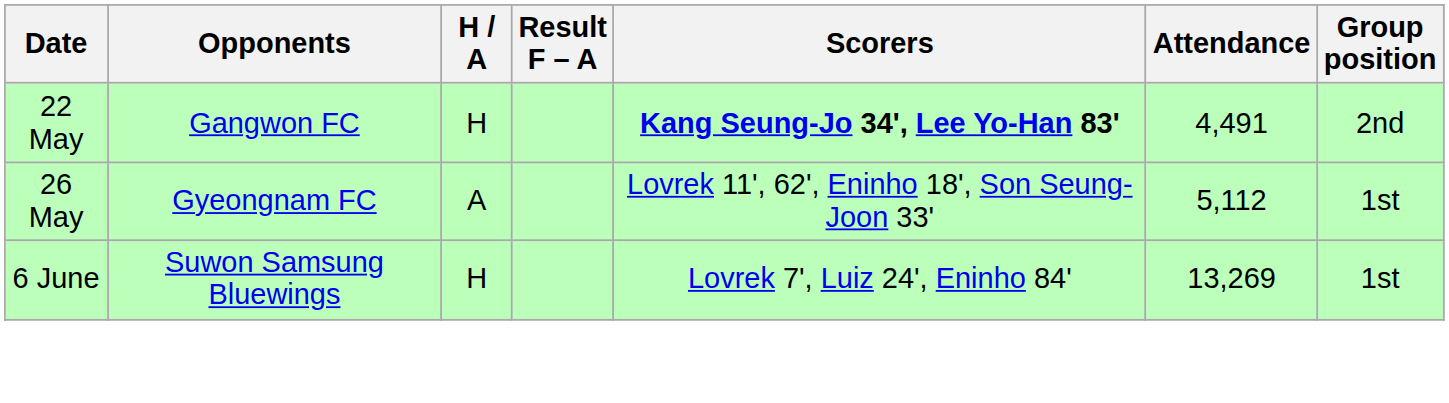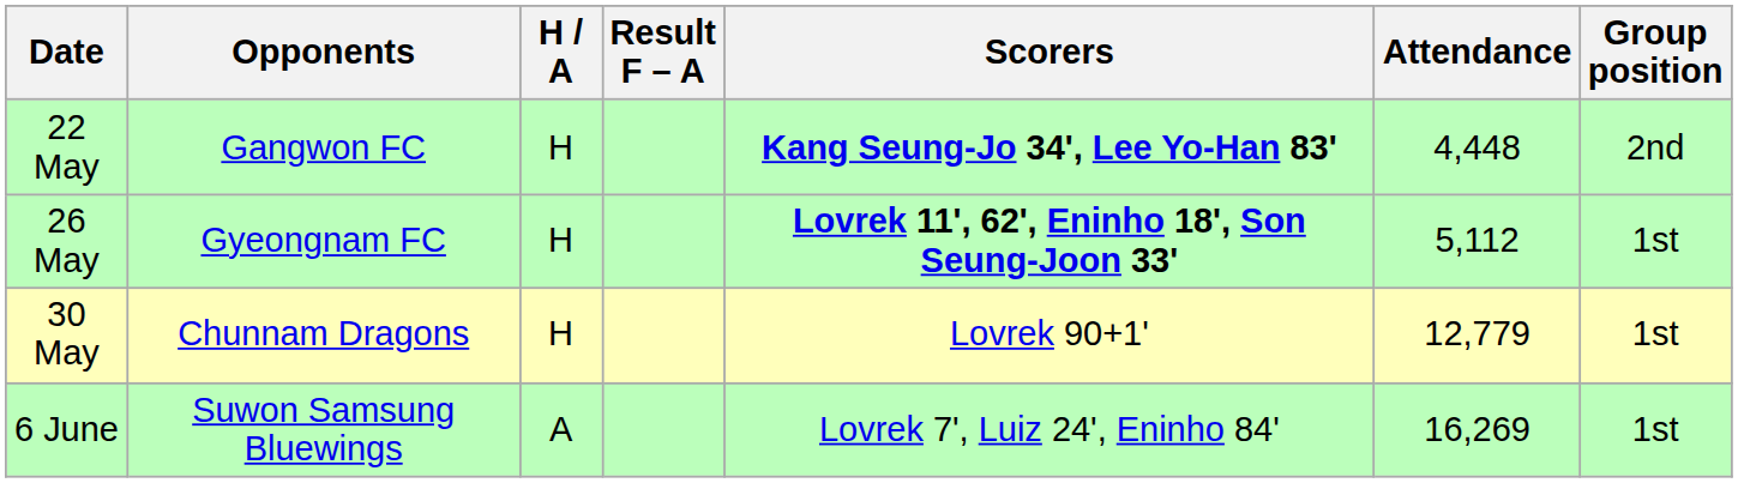22 May | Attendance: 4,491 -> 4,448
26 May | H / A: A -> H
26 May | Scorers: normal -> bold
+ row: 30 May | Chunnam Dragons | H | Lovrek 90+1' | 12,779 | 1st
6 June | H / A: H -> A
6 June | Attendance: 13,269 -> 16,269
